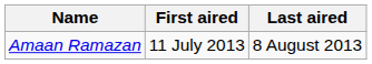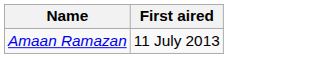- column: Last aired | 8 August 2013
